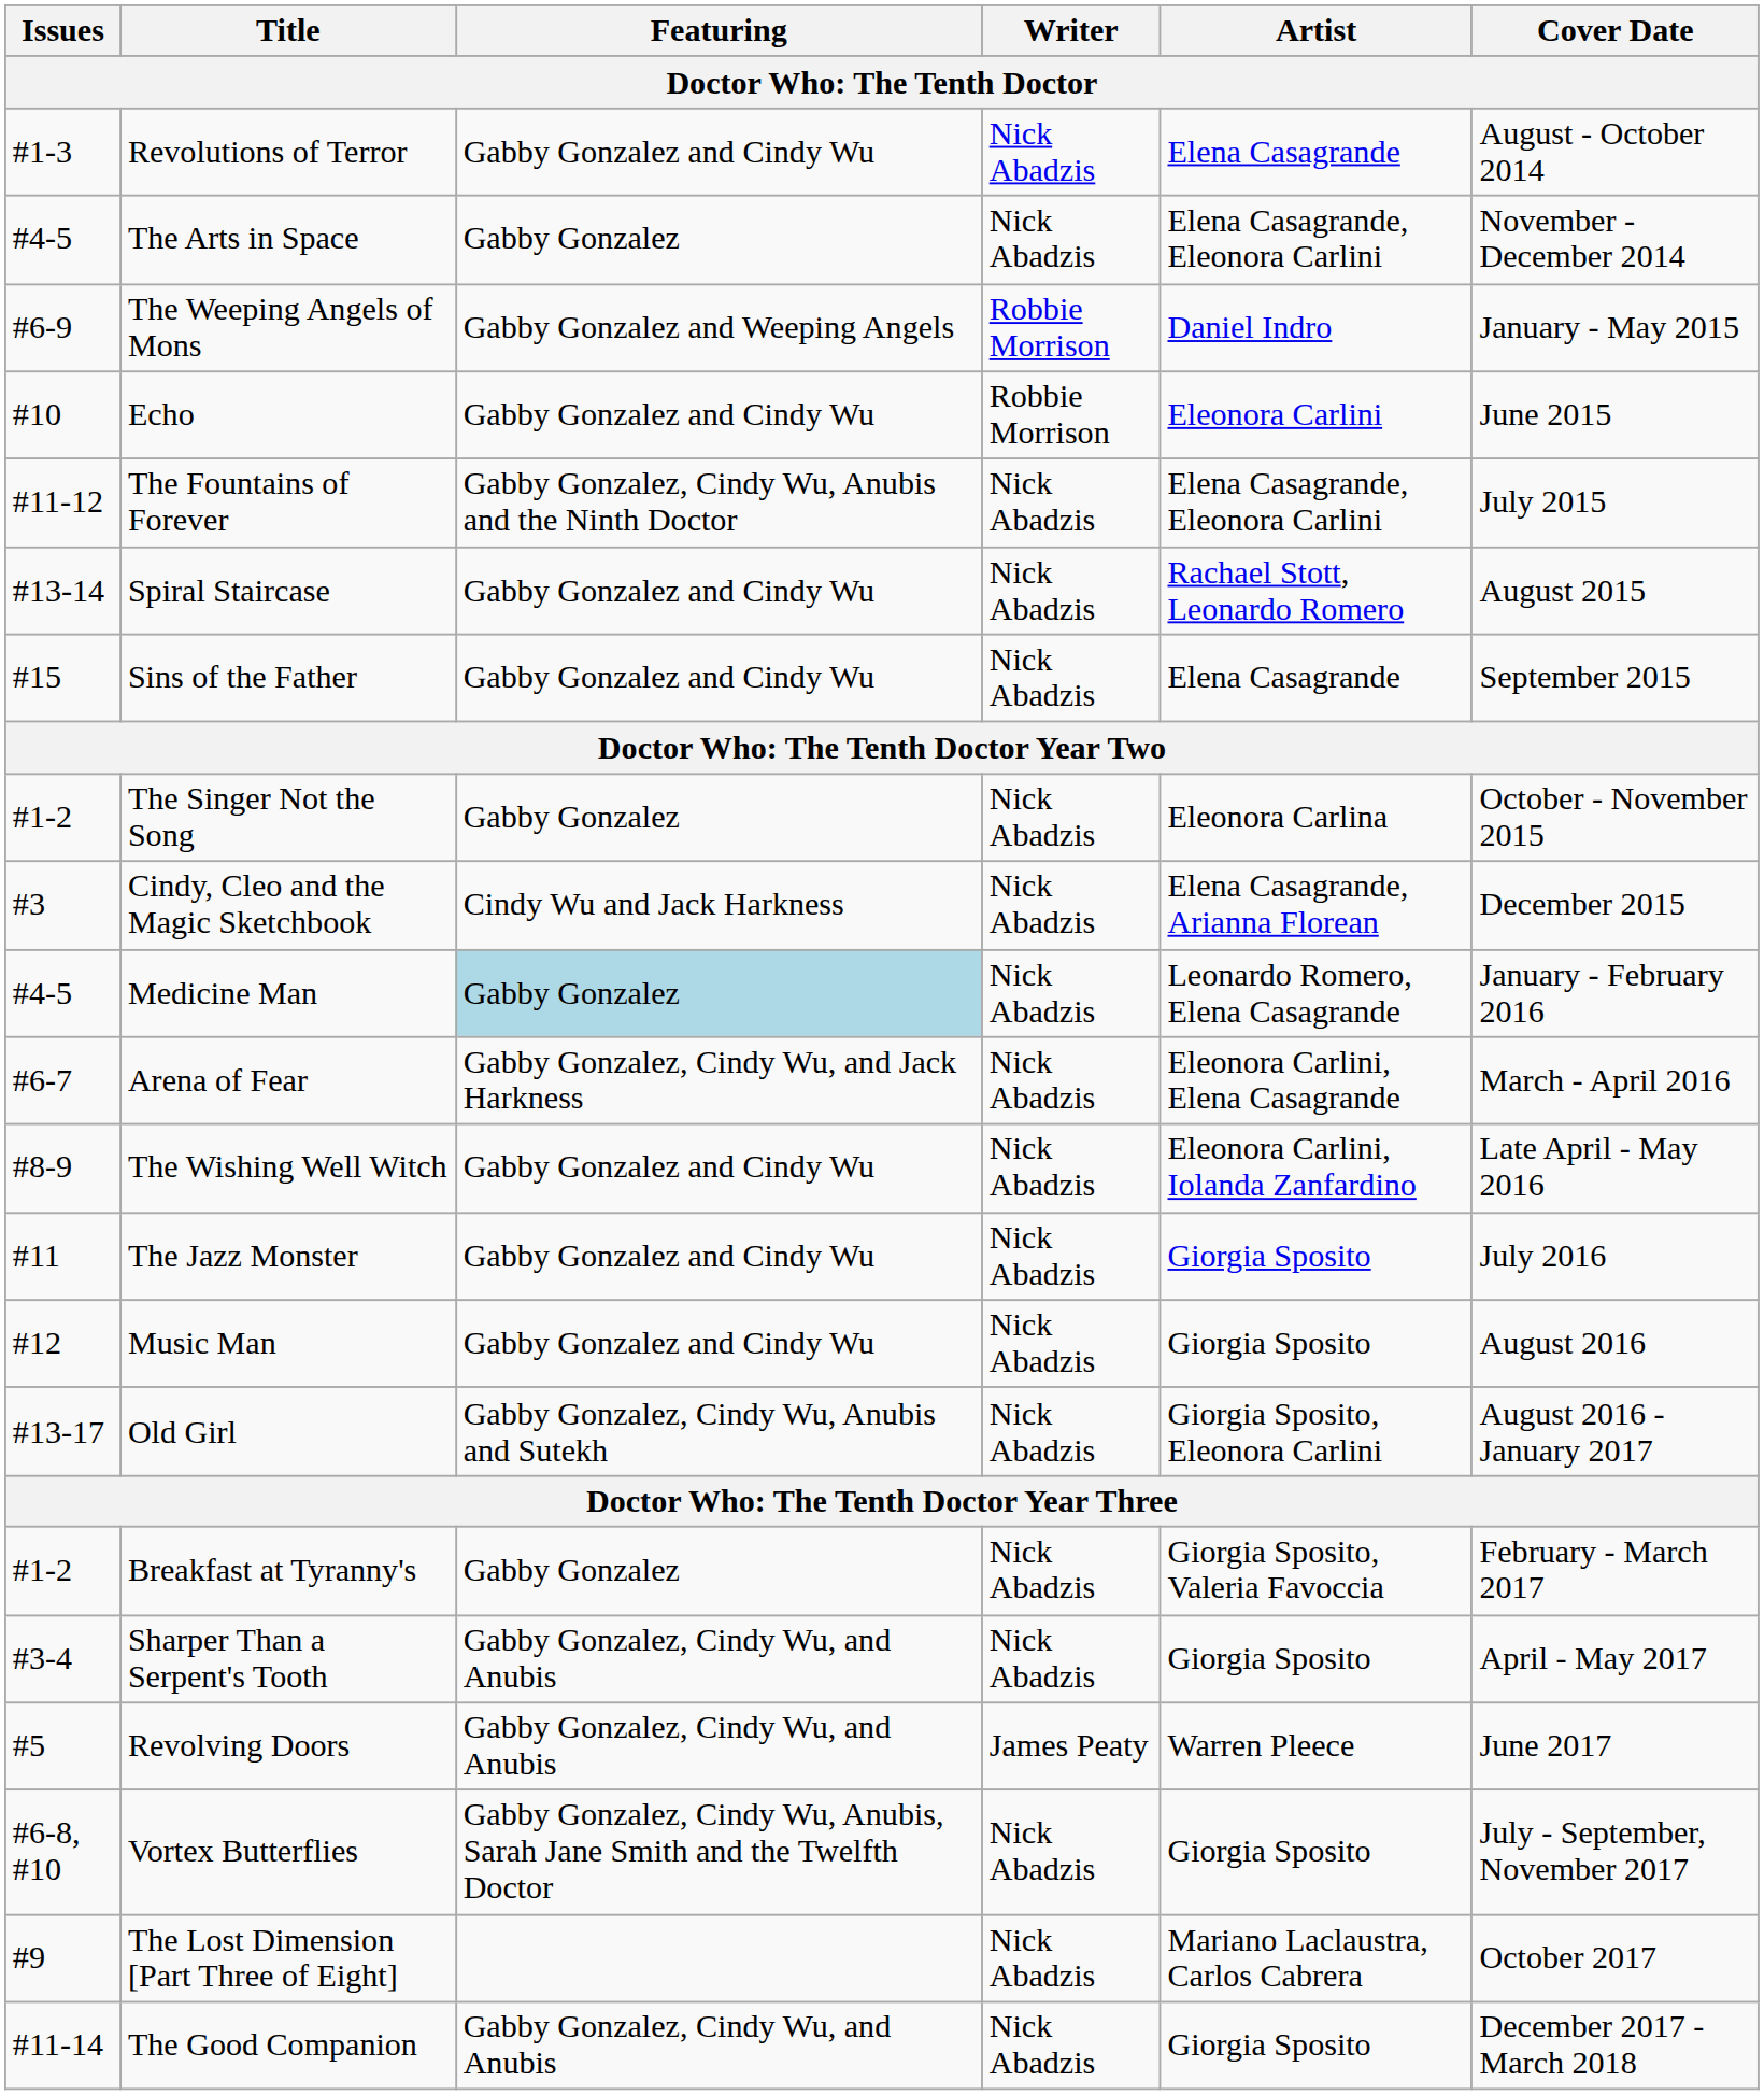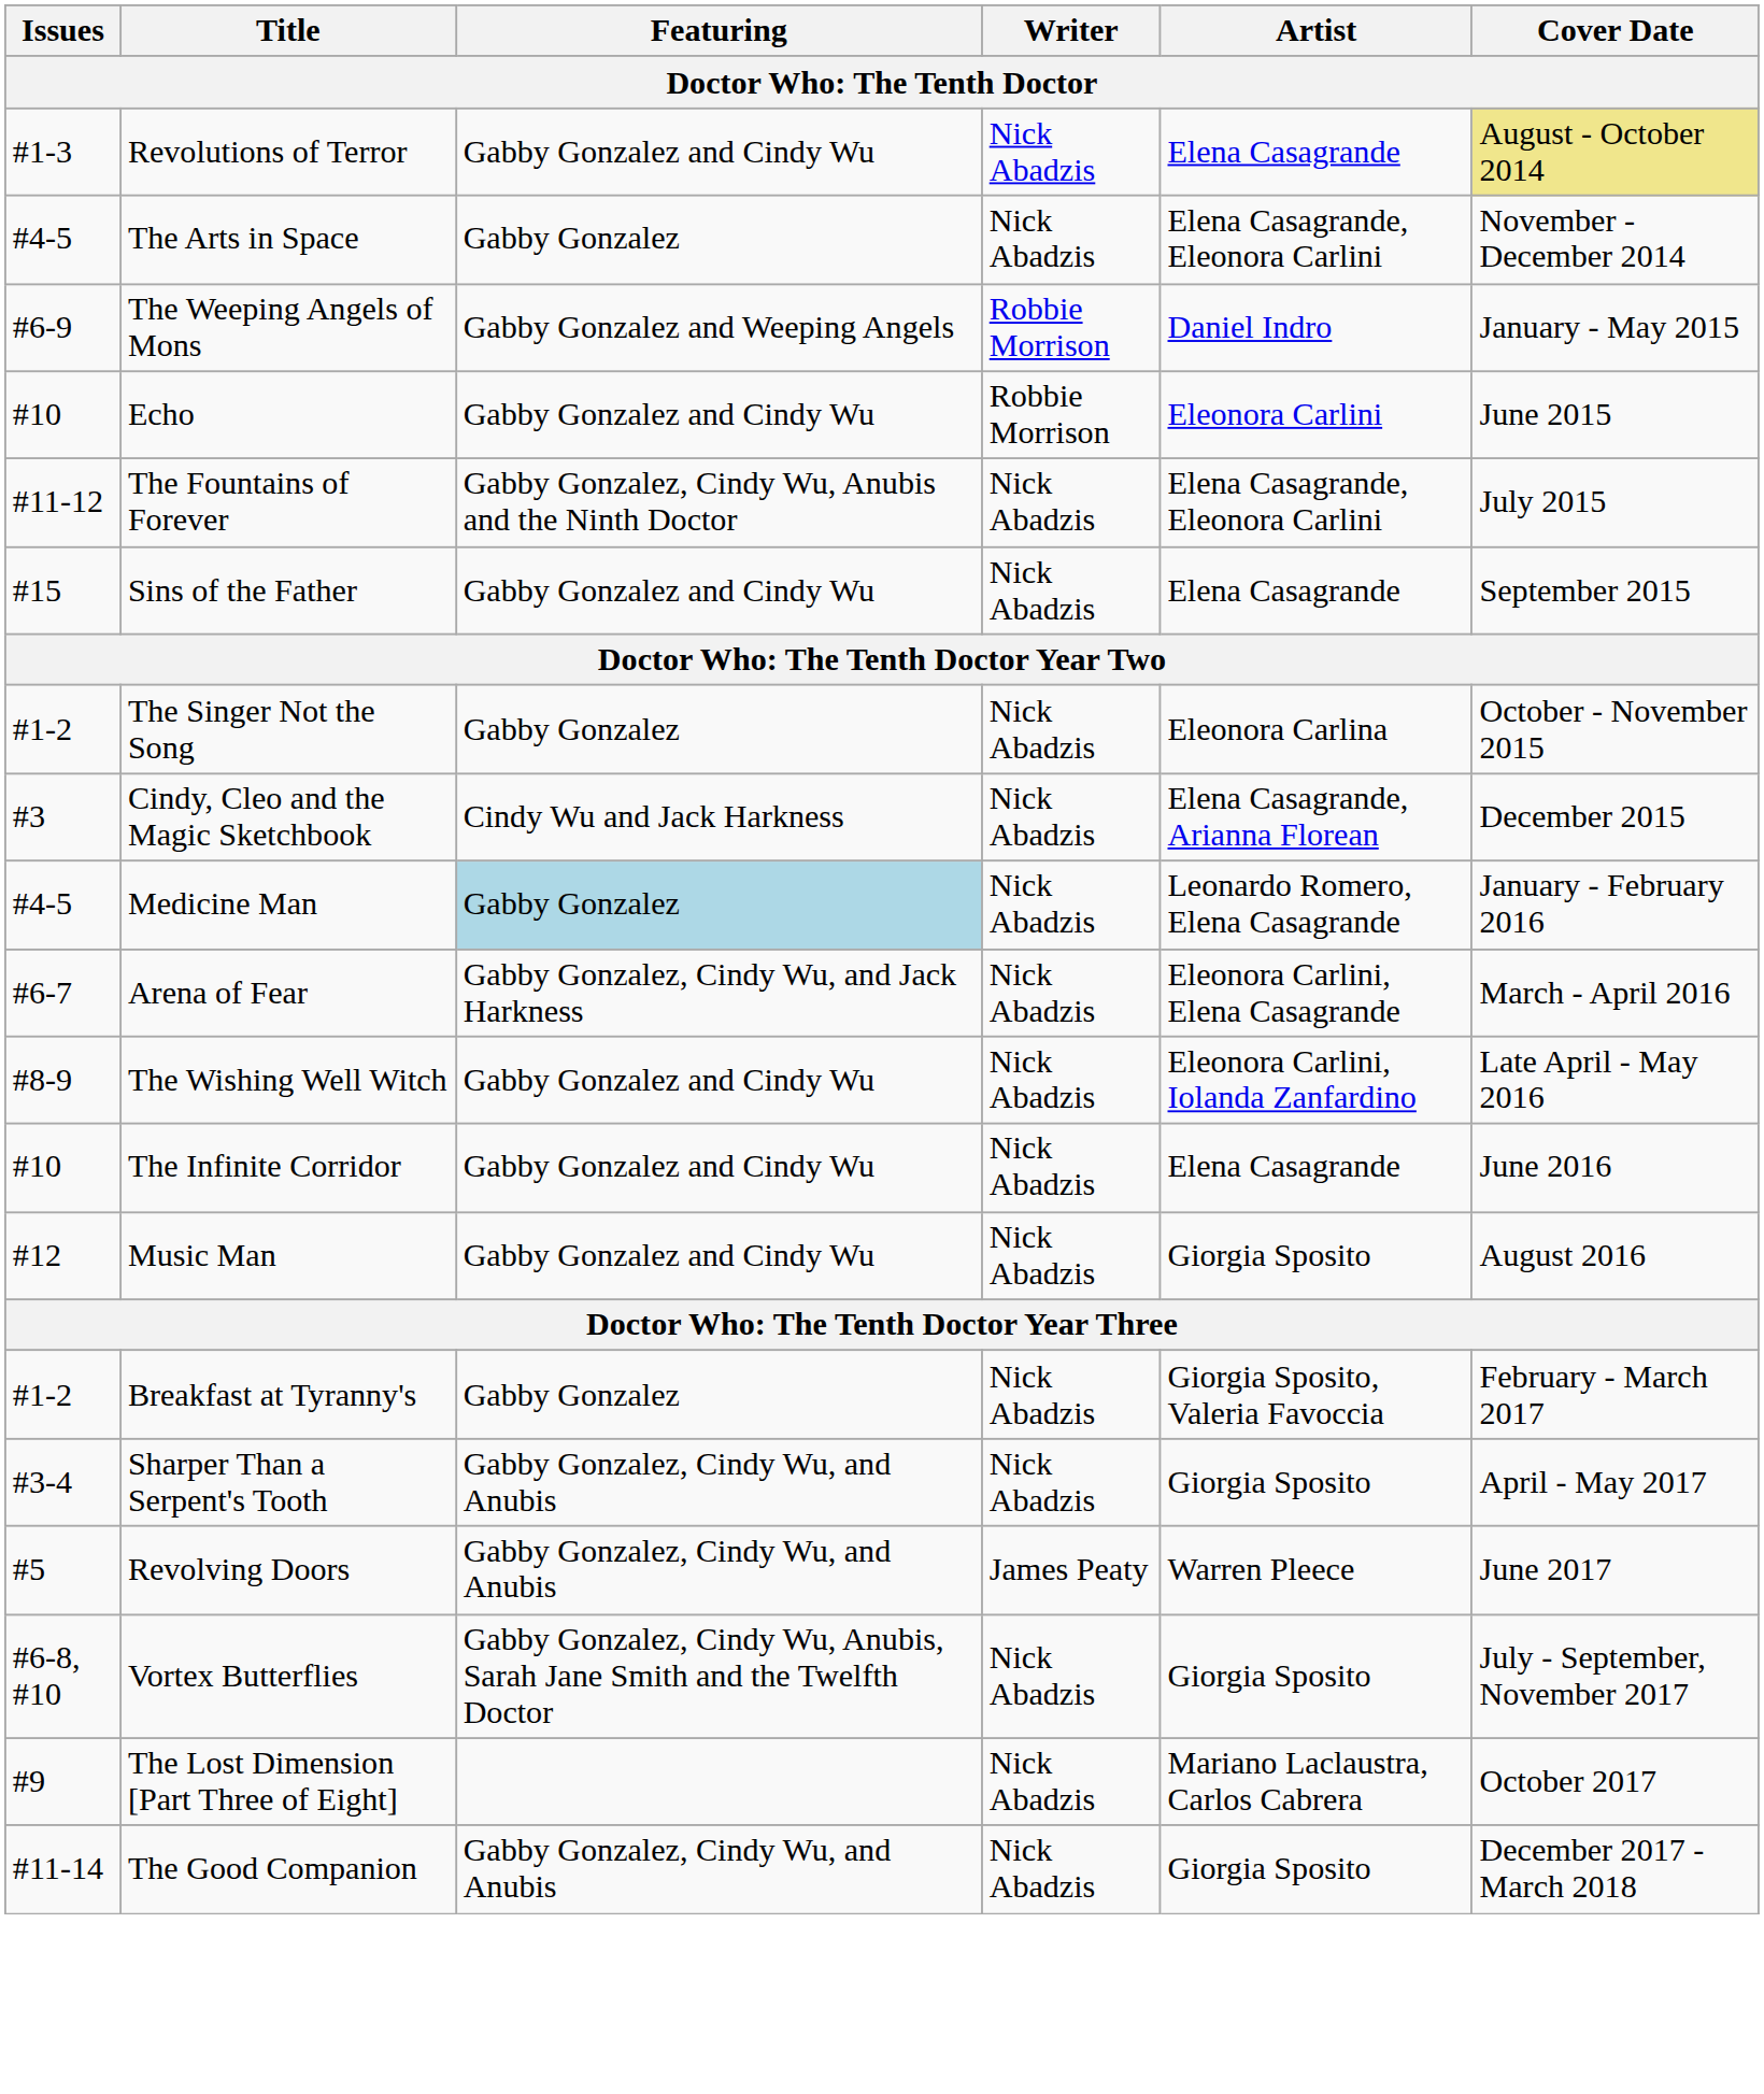Revolutions of Terror | Cover Date: no background -> khaki background
- row: #13-14 | Spiral Staircase | Gabby Gonzalez and Cindy Wu | Nick Abadzis | Rachael Stott, Leonardo Romero | August 2015
+ row: #10 | The Infinite Corridor | Gabby Gonzalez and Cindy Wu | Nick Abadzis | Elena Casagrande | June 2016
- row: #11 | The Jazz Monster | Gabby Gonzalez and Cindy Wu | Nick Abadzis | Giorgia Sposito | July 2016
- row: #13-17 | Old Girl | Gabby Gonzalez, Cindy Wu, Anubis and Sutekh | Nick Abadzis | Giorgia Sposito, Eleonora Carlini | August 2016 - January 2017
